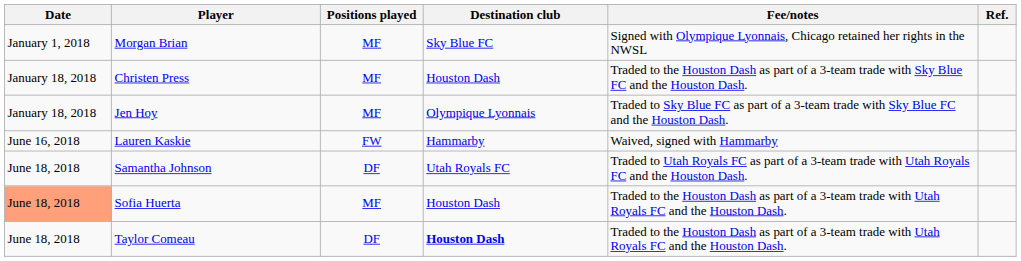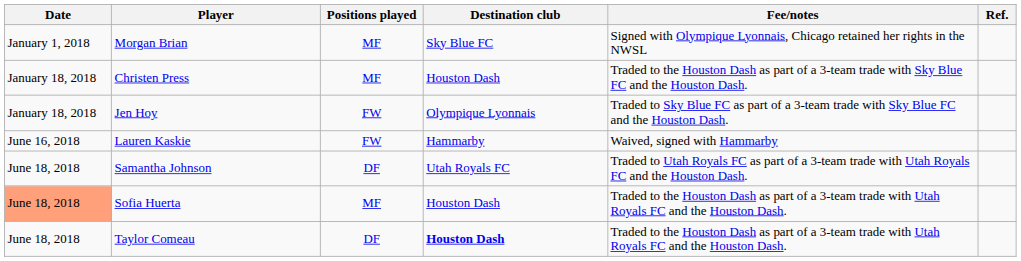Jen Hoy | Positions played: MF -> FW
